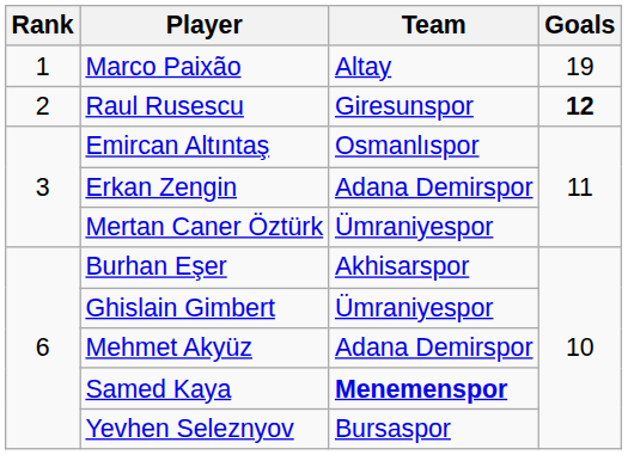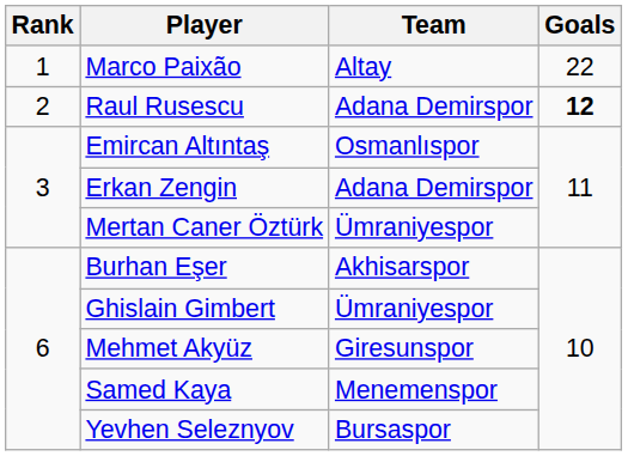Marco Paixão | Goals: 19 -> 22
Raul Rusescu | Team: Giresunspor -> Adana Demirspor
Mehmet Akyüz | Team: Adana Demirspor -> Giresunspor
Samed Kaya | Team: bold -> normal
